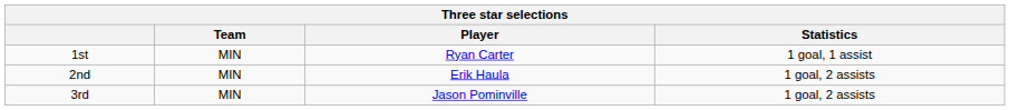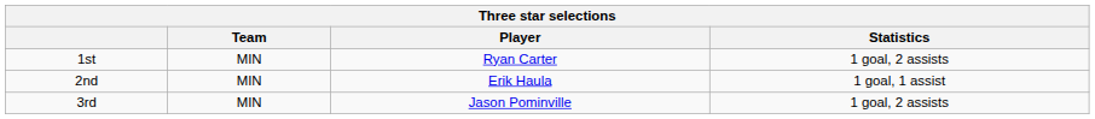1st | Statistics: 1 goal, 1 assist -> 1 goal, 2 assists
2nd | Statistics: 1 goal, 2 assists -> 1 goal, 1 assist
